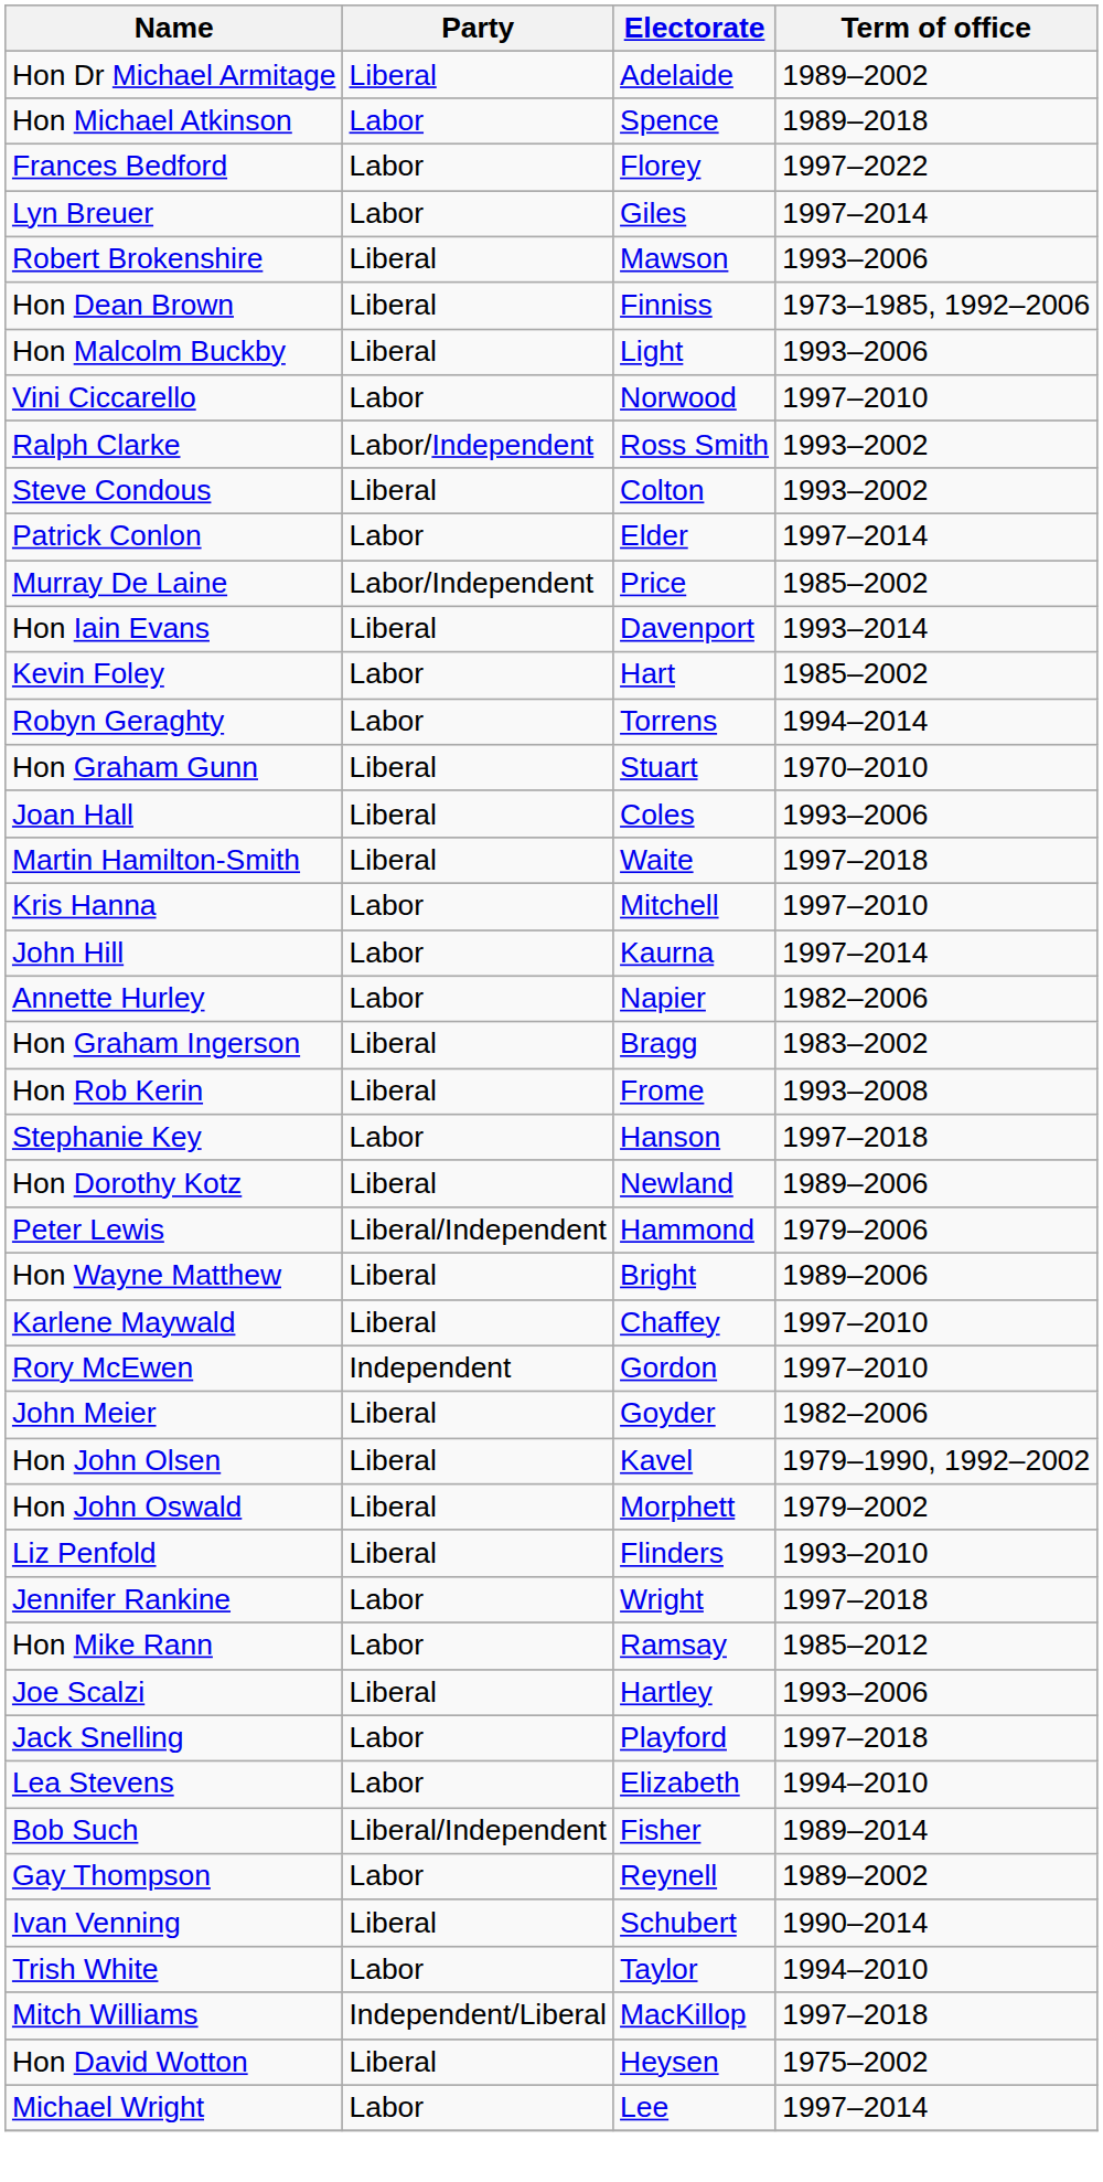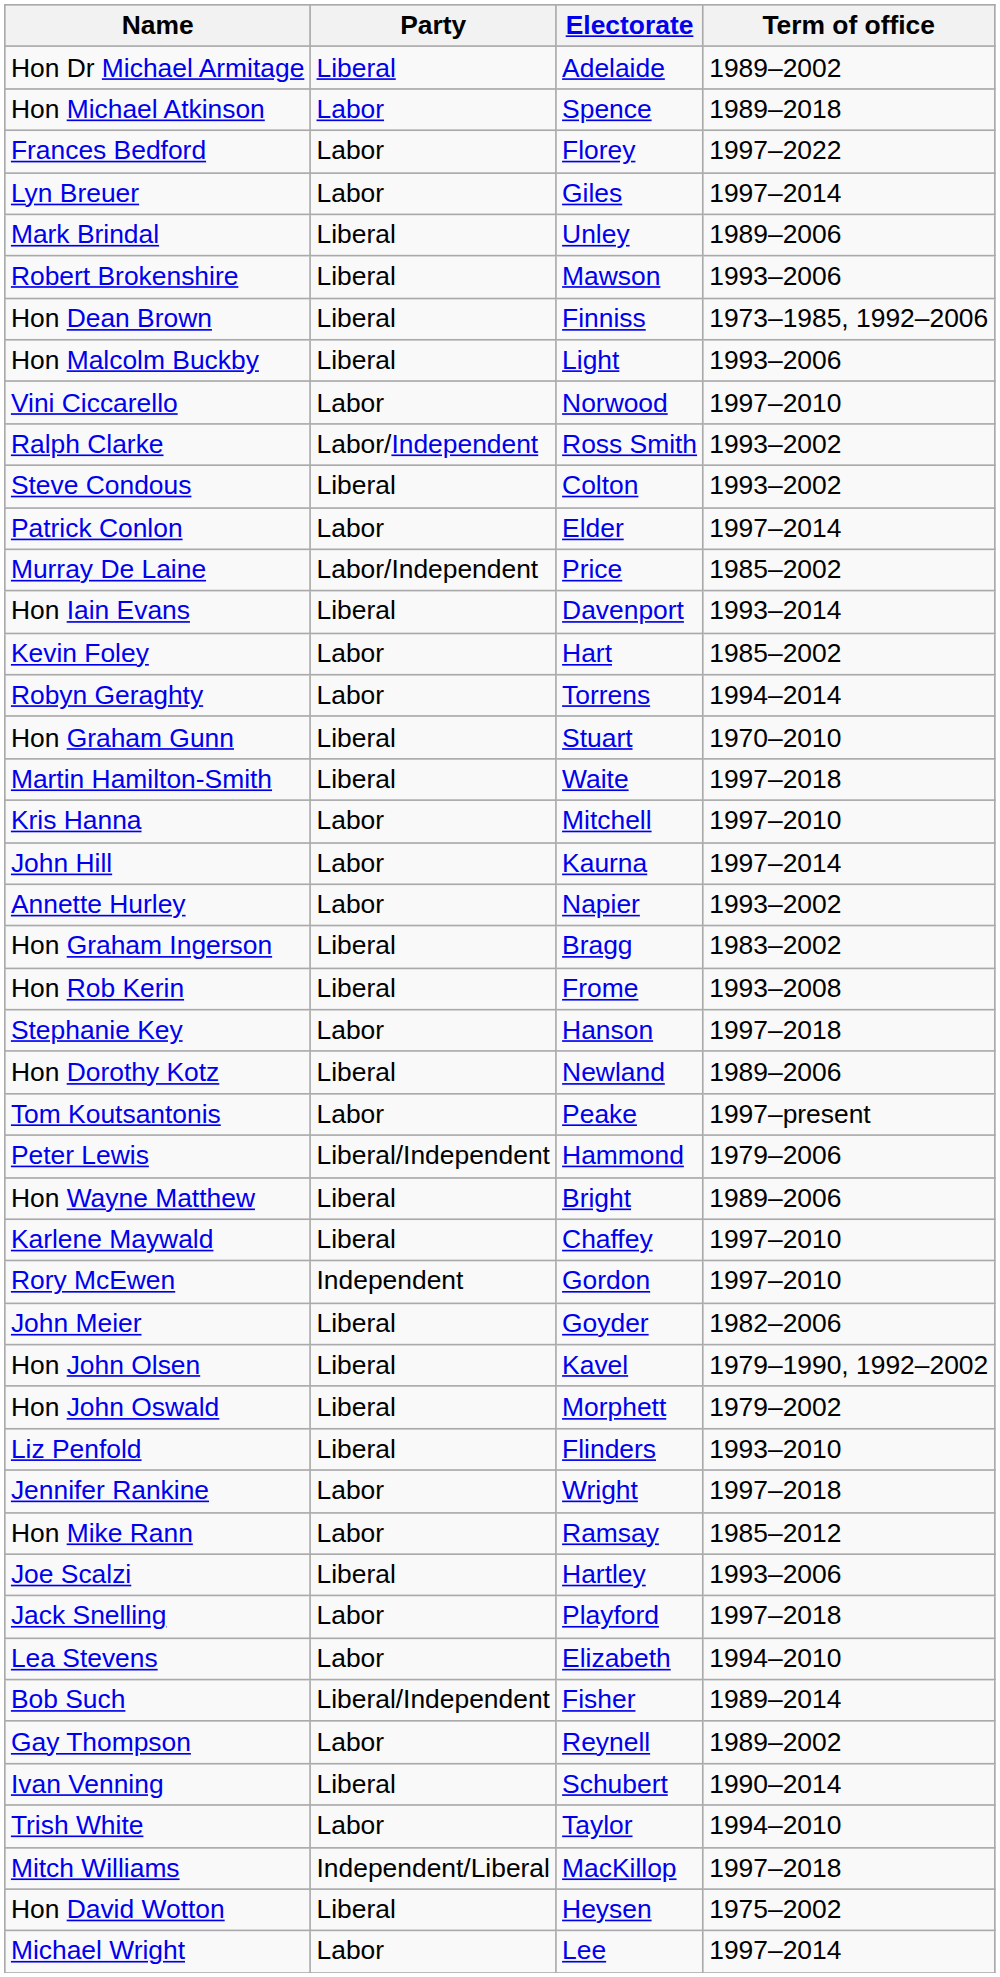+ row: Mark Brindal | Liberal | Unley | 1989–2006
- row: Joan Hall | Liberal | Coles | 1993–2006
Annette Hurley | Term of office: 1982–2006 -> 1993–2002
+ row: Tom Koutsantonis | Labor | Peake | 1997–present
